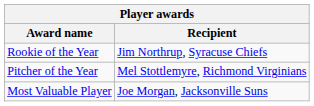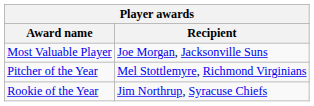rows swapped: Most Valuable Player <-> Rookie of the Year
